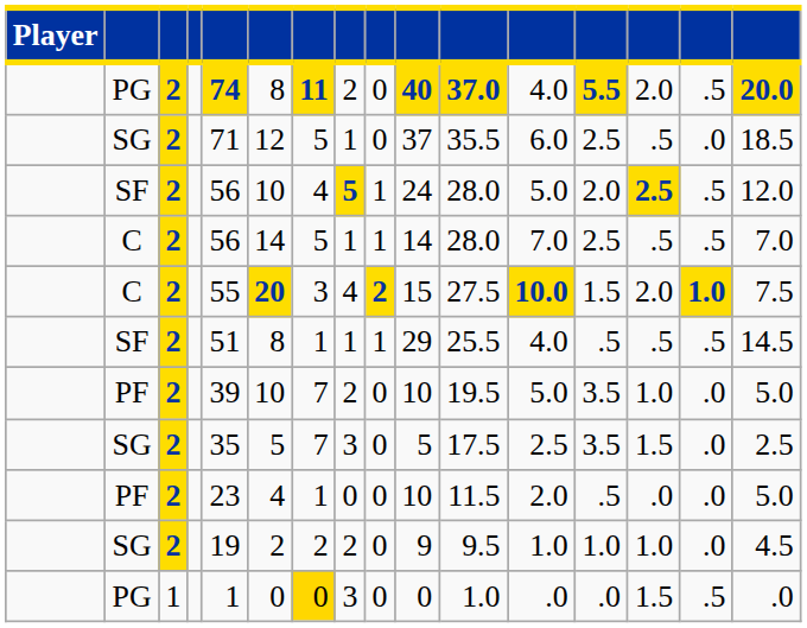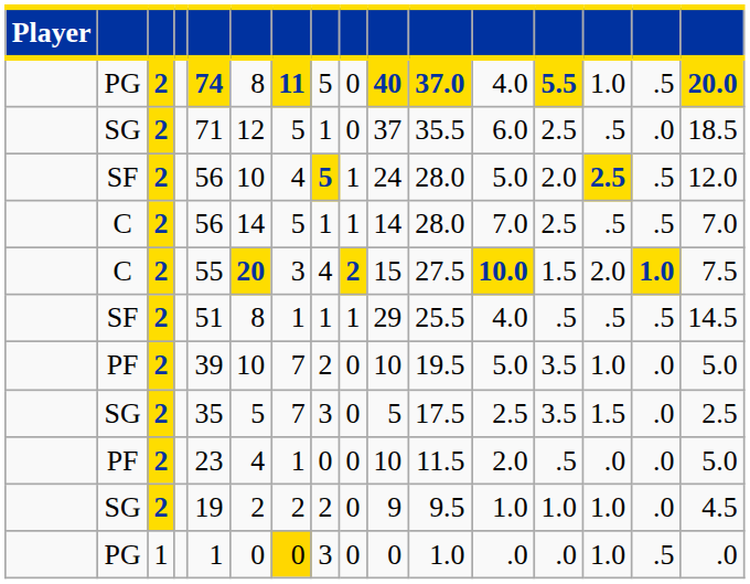PG / 2 | column 8: 2 -> 5
PG / 2 | column 14: 2.0 -> 1.0
PG / 1 | column 14: 1.5 -> 1.0
